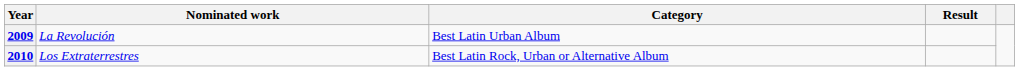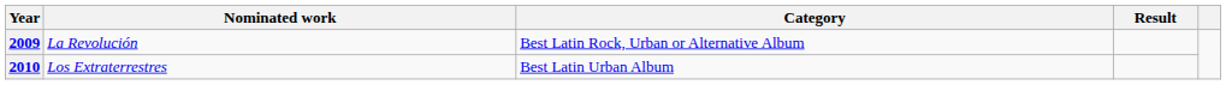2009 | Category: Best Latin Urban Album -> Best Latin Rock, Urban or Alternative Album
2010 | Category: Best Latin Rock, Urban or Alternative Album -> Best Latin Urban Album
